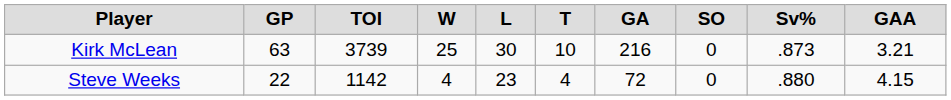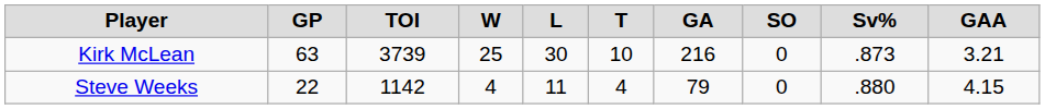Steve Weeks | L: 23 -> 11
Steve Weeks | GA: 72 -> 79
